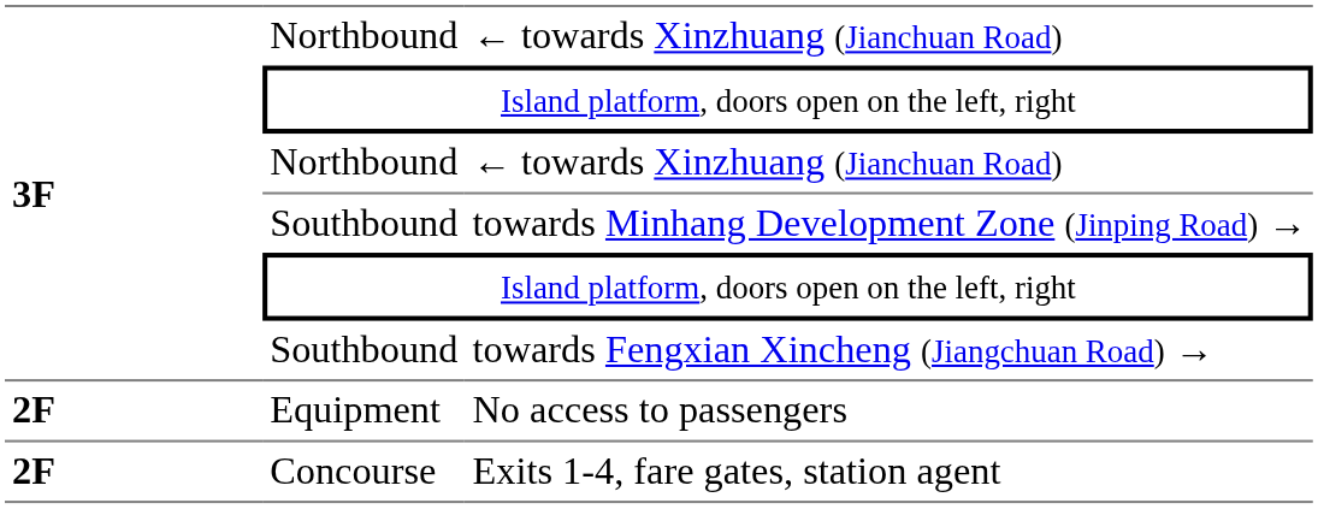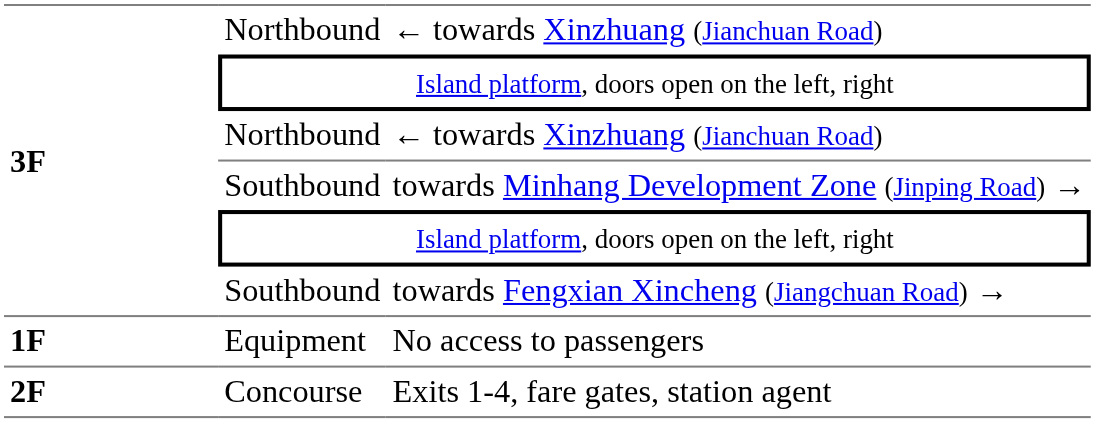No access to passengers | column 1: 2F -> 1F
